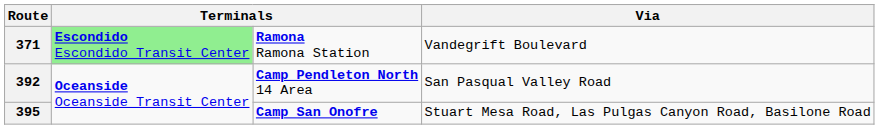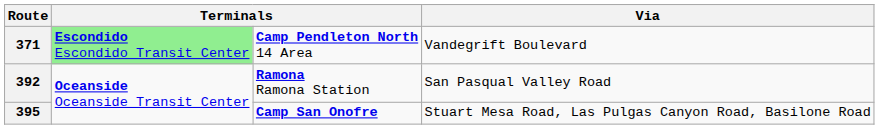371 | column 3: Ramona Ramona Station -> Camp Pendleton North 14 Area
392 | column 3: Camp Pendleton North 14 Area -> Ramona Ramona Station
